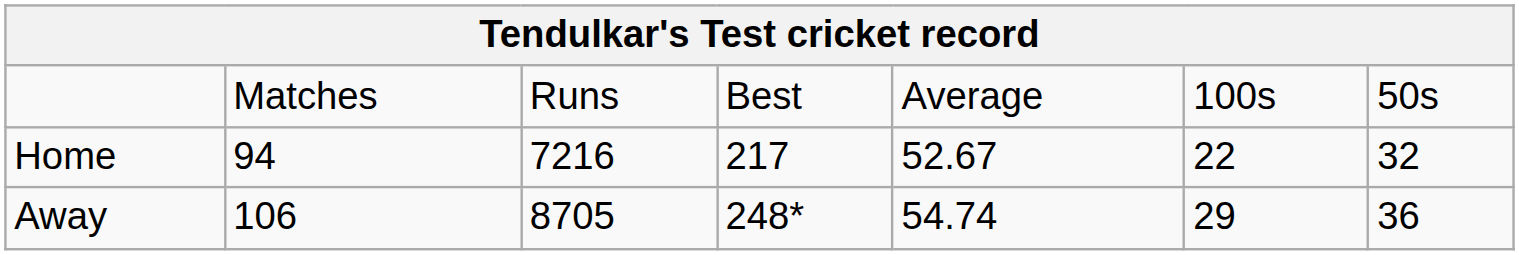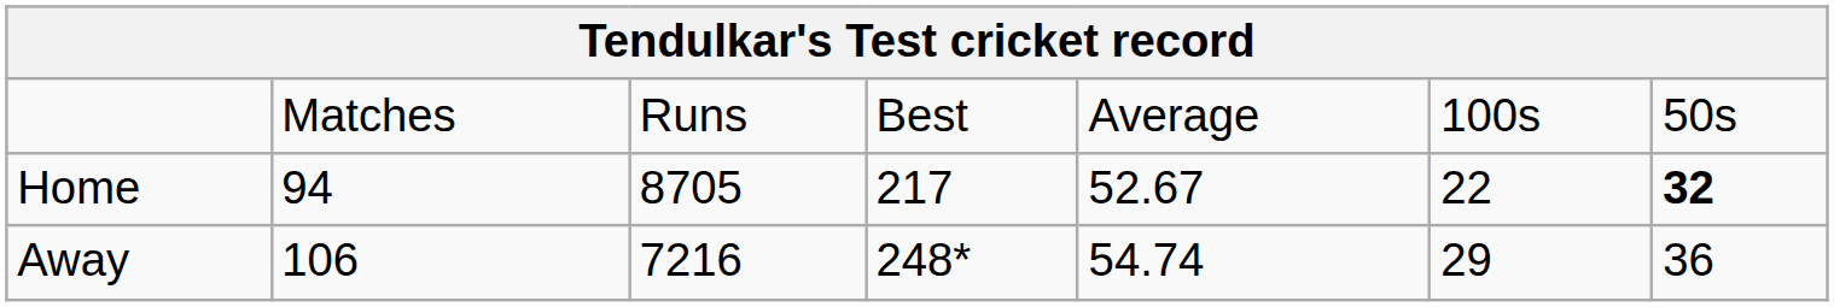Home | column 3: 7216 -> 8705
Home | column 7: normal -> bold
Away | column 3: 8705 -> 7216
